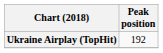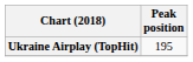Ukraine Airplay (TopHit) | Peak position: 192 -> 195
